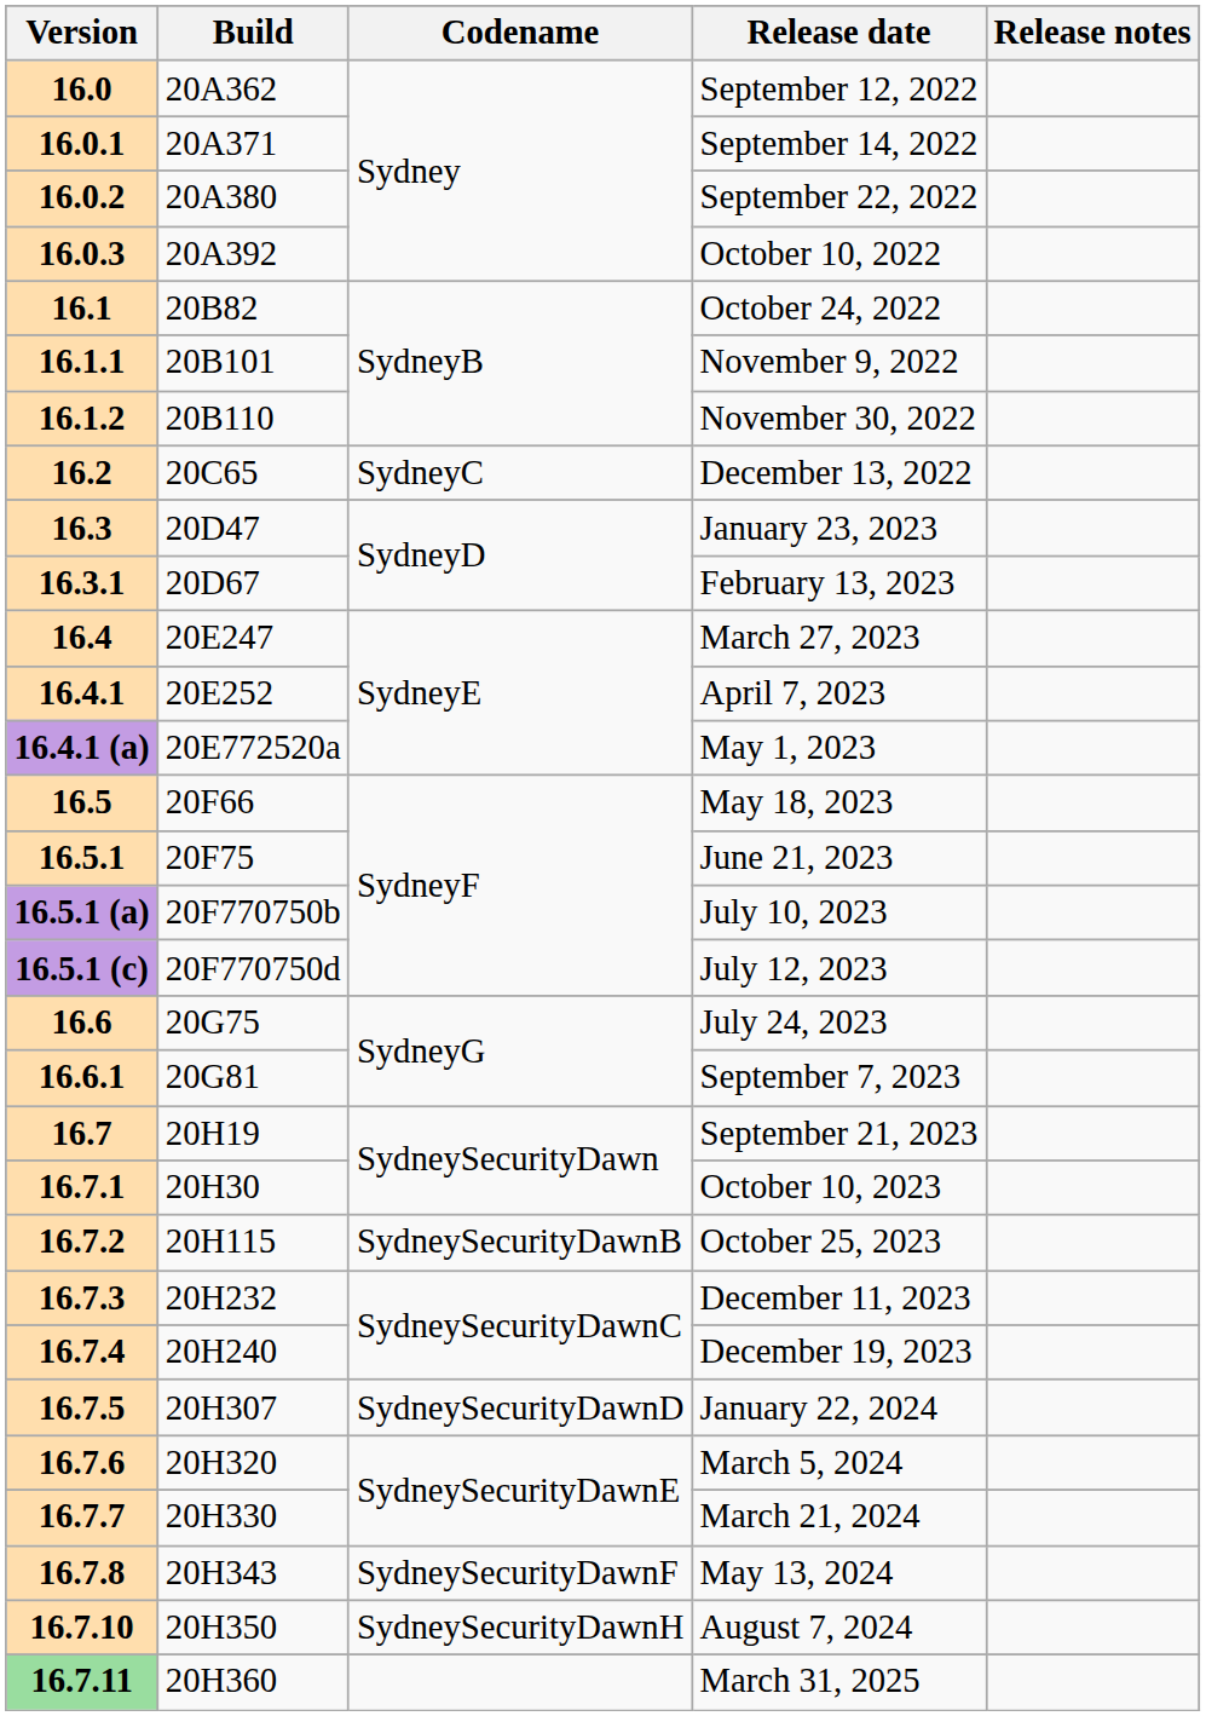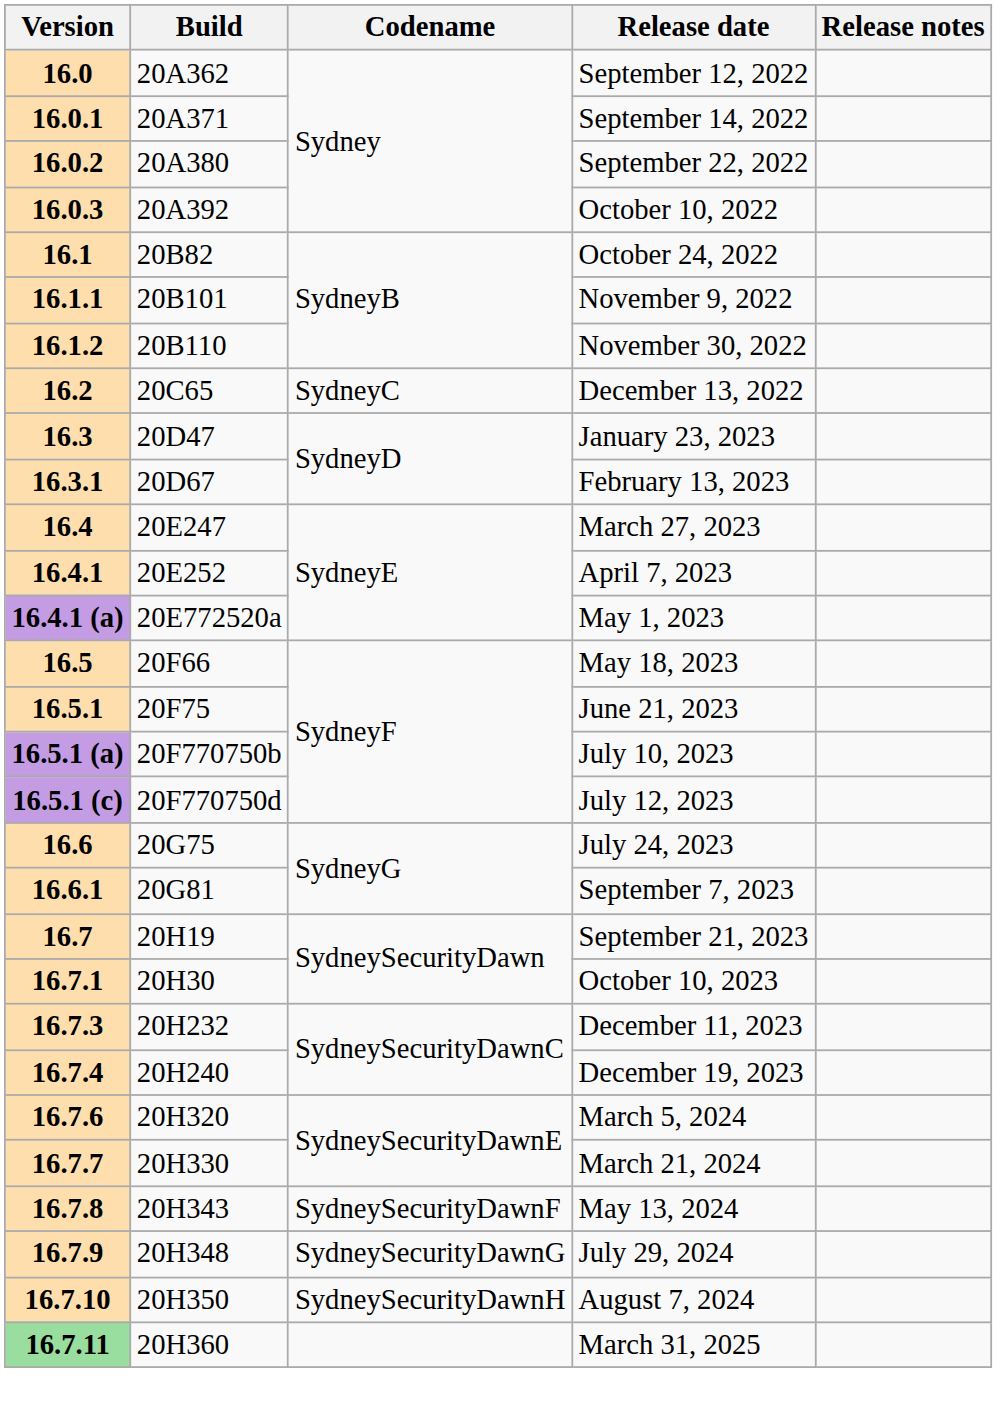- row: 16.7.2 | 20H115 | SydneySecurityDawnB | October 25, 2023
- row: 16.7.5 | 20H307 | SydneySecurityDawnD | January 22, 2024
+ row: 16.7.9 | 20H348 | SydneySecurityDawnG | July 29, 2024
